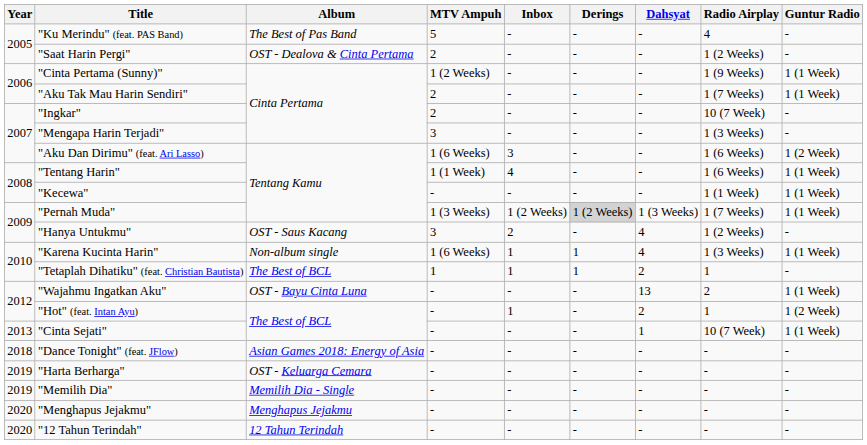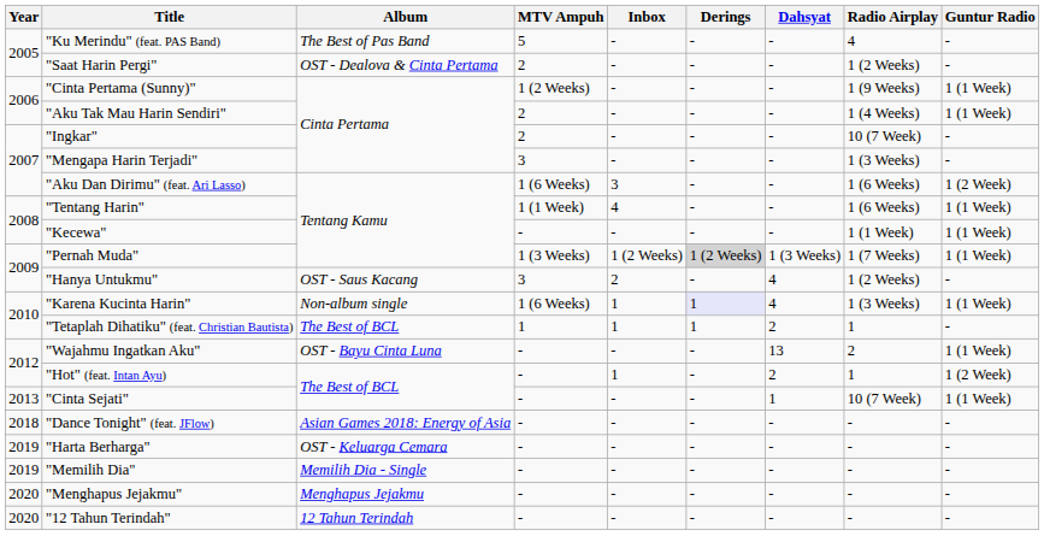"Aku Tak Mau Harin Sendiri" | Radio Airplay: 1 (7 Weeks) -> 1 (4 Weeks)
"Karena Kucinta Harin" | Derings: no background -> lavender background
